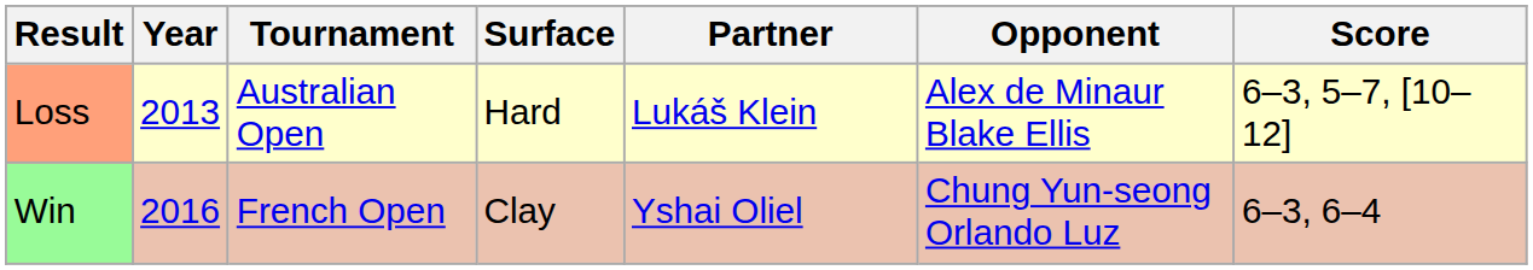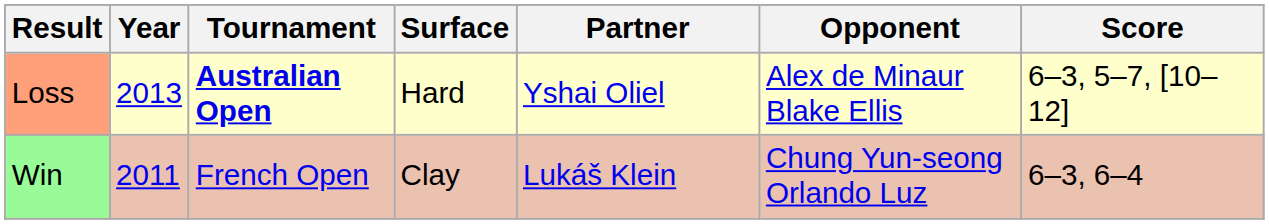Loss | Tournament: normal -> bold
Loss | Partner: Lukáš Klein -> Yshai Oliel
Win | Year: 2016 -> 2011
Win | Partner: Yshai Oliel -> Lukáš Klein
